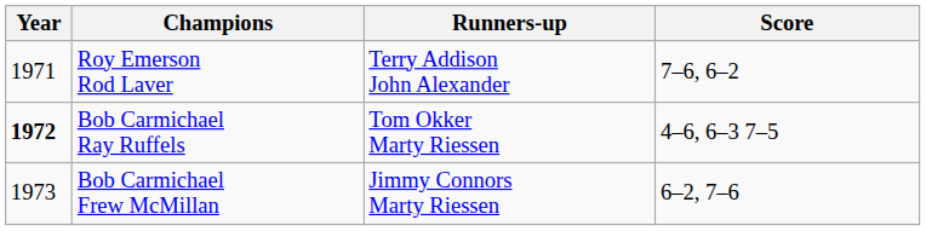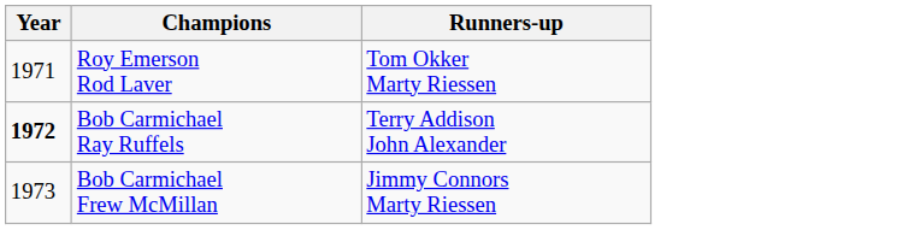- column: Score | 7–6, 6–2 | 4–6, 6–3 7–5 | 6–2, 7–6
Roy Emerson Rod Laver | Runners-up: Terry Addison John Alexander -> Tom Okker Marty Riessen
Bob Carmichael Ray Ruffels | Runners-up: Tom Okker Marty Riessen -> Terry Addison John Alexander
